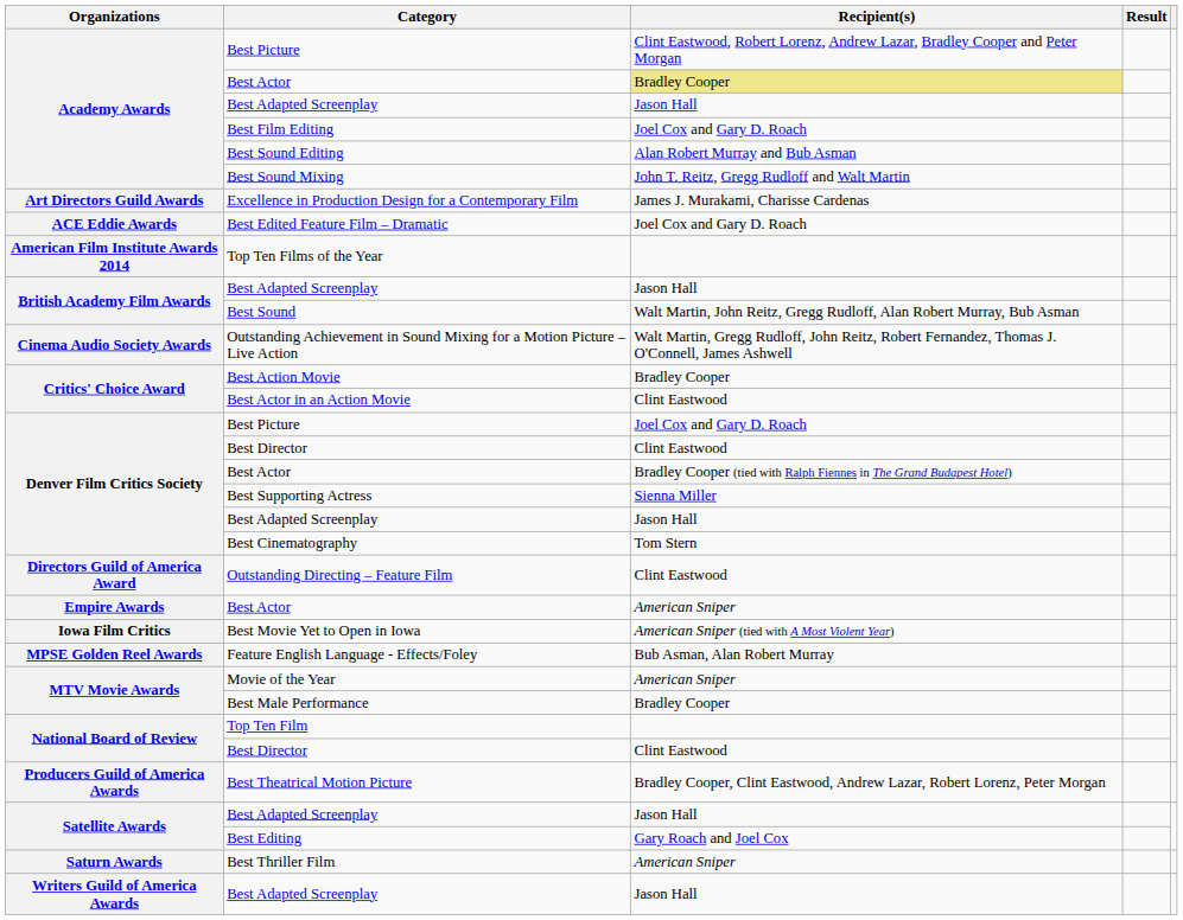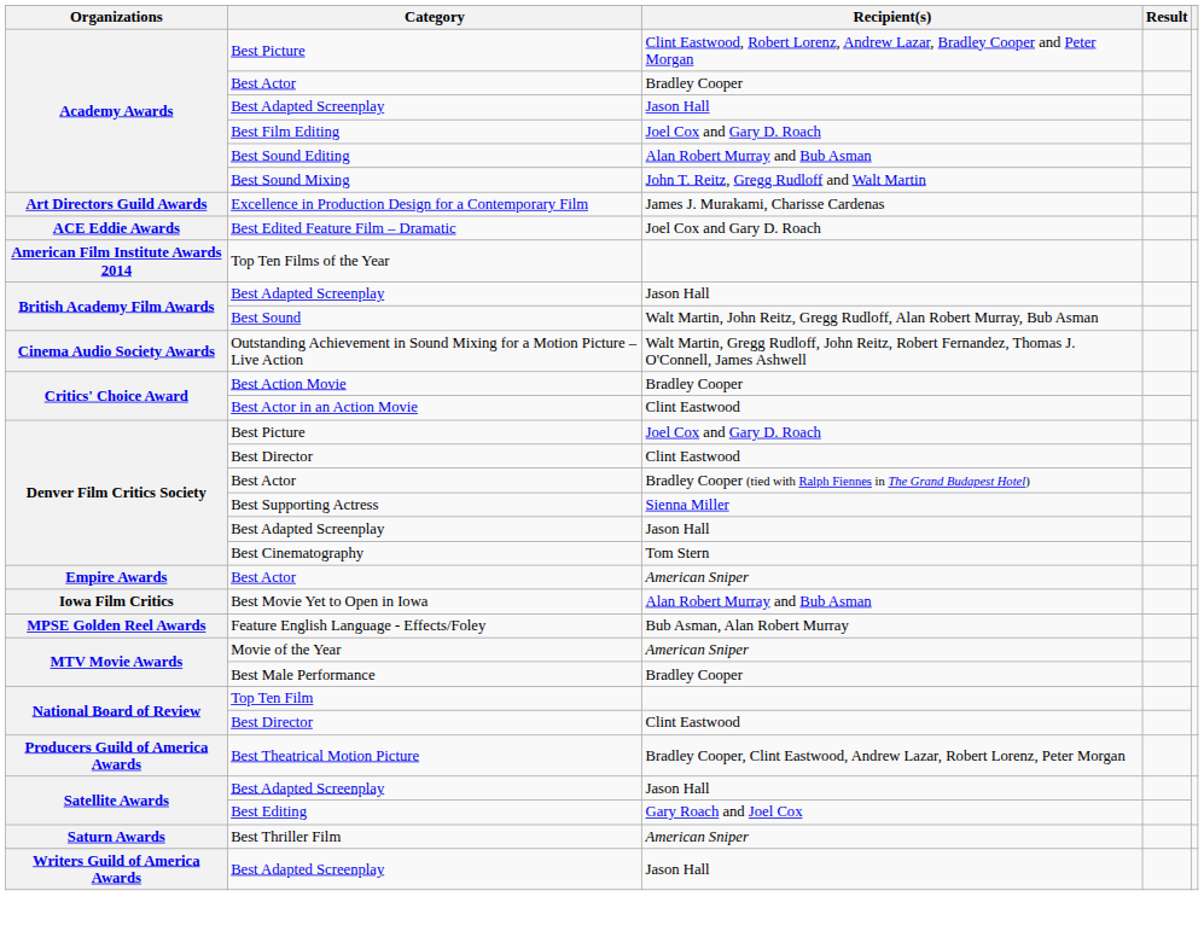Academy Awards / Best Actor | Recipient(s): khaki background -> no background
- row: Directors Guild of America Award | Outstanding Directing – Feature Film | Clint Eastwood
Best Movie Yet to Open in Iowa | Recipient(s): American Sniper (tied with A Most Violent Year) -> Alan Robert Murray and Bub Asman
